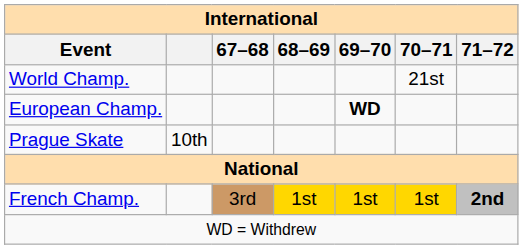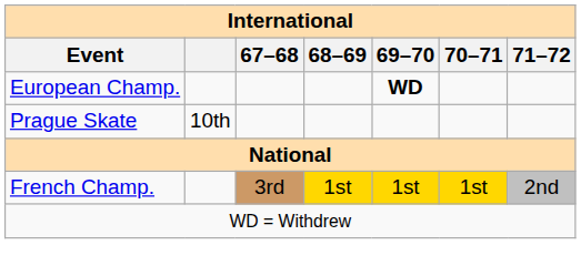- row: World Champ. | 21st
French Champ. | 71–72: bold -> normal
